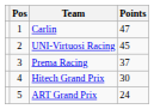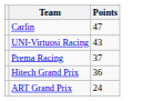- column: Pos | 1 | 2 | 3 | 4 | 5
UNI-Virtuosi Racing | Points: 45 -> 43
Hitech Grand Prix | Points: 30 -> 36
